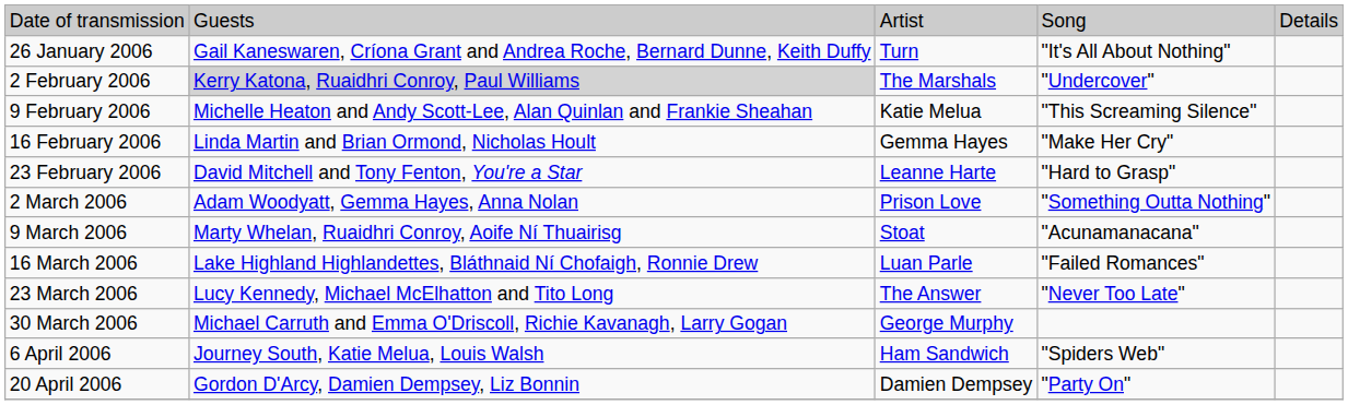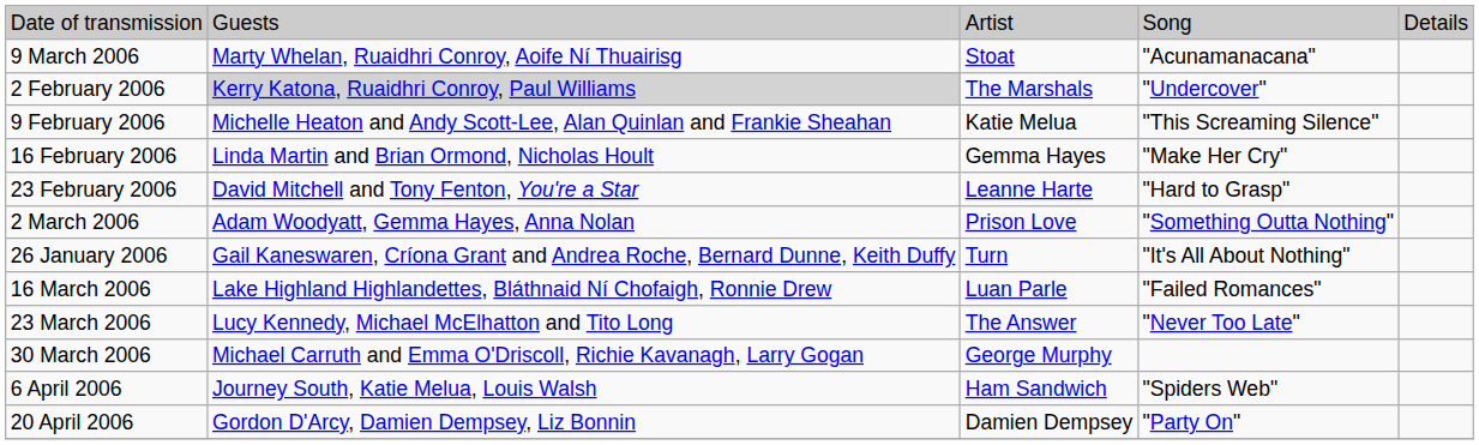rows swapped: 26 January 2006 <-> 9 March 2006
